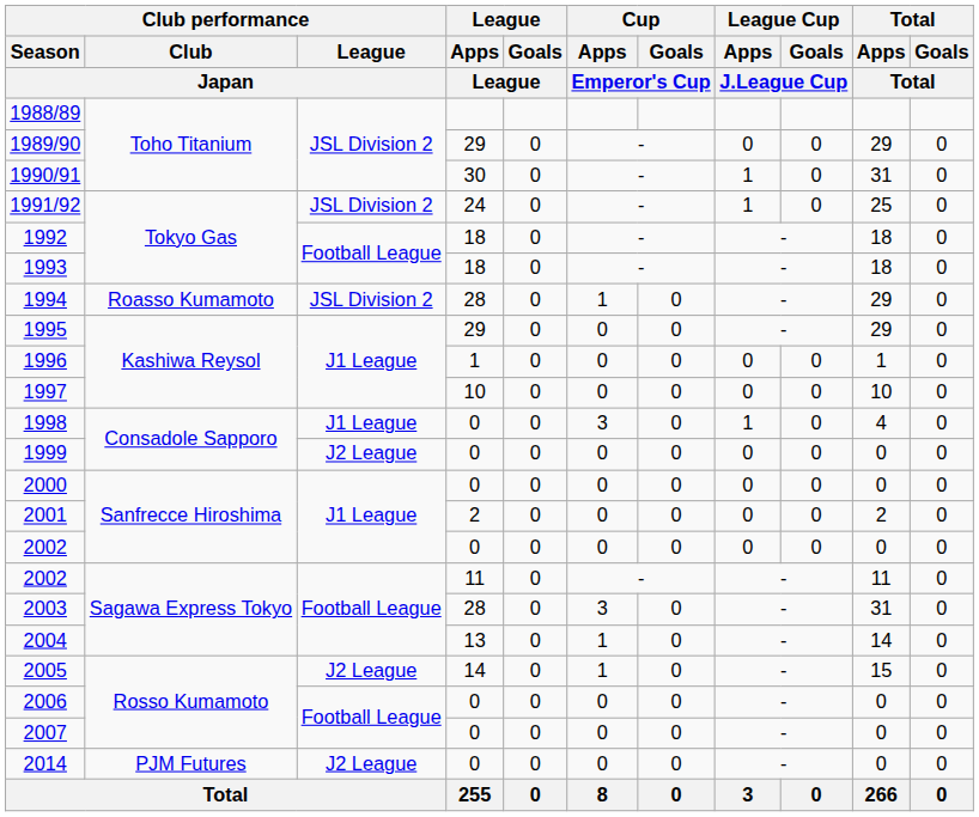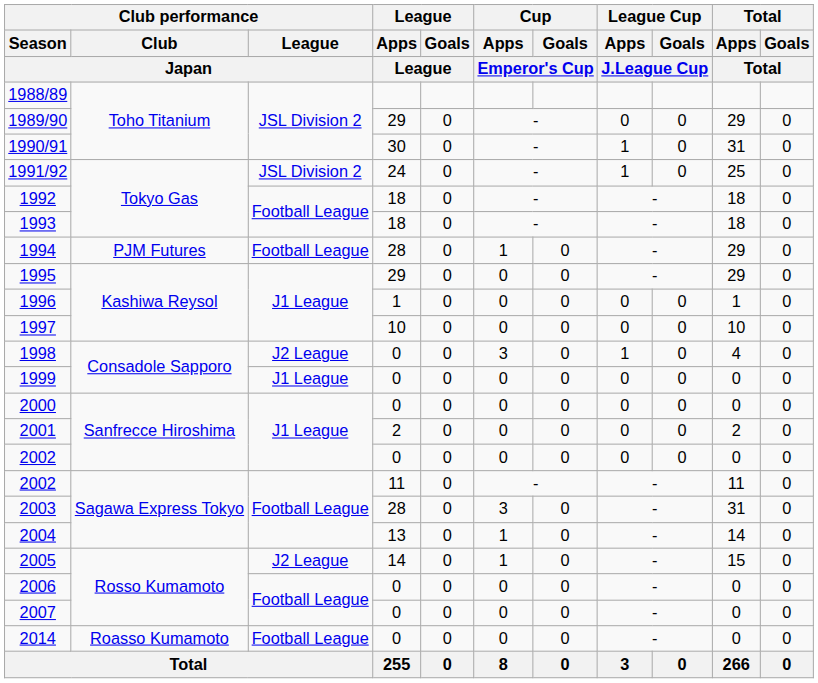1994 | Club performance / Club / Japan: Roasso Kumamoto -> PJM Futures
1994 | Club performance / League / Japan: JSL Division 2 -> Football League
1998 | Club performance / League / Japan: J1 League -> J2 League
1999 | Club performance / League / Japan: J2 League -> J1 League
2014 | Club performance / Club / Japan: PJM Futures -> Roasso Kumamoto
2014 | Club performance / League / Japan: J2 League -> Football League
